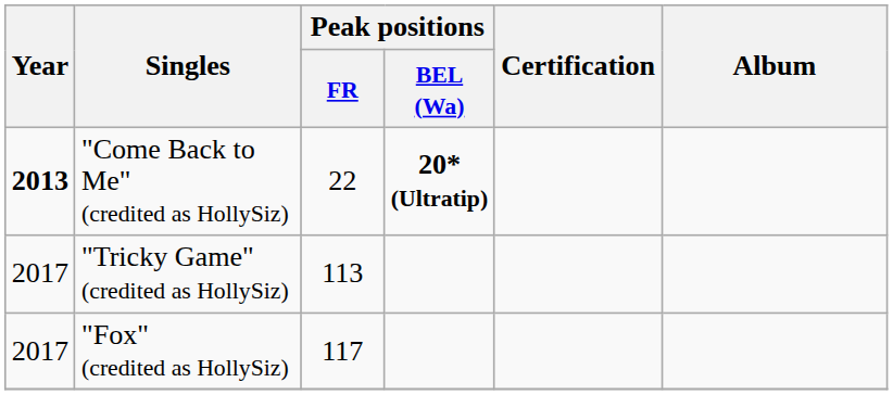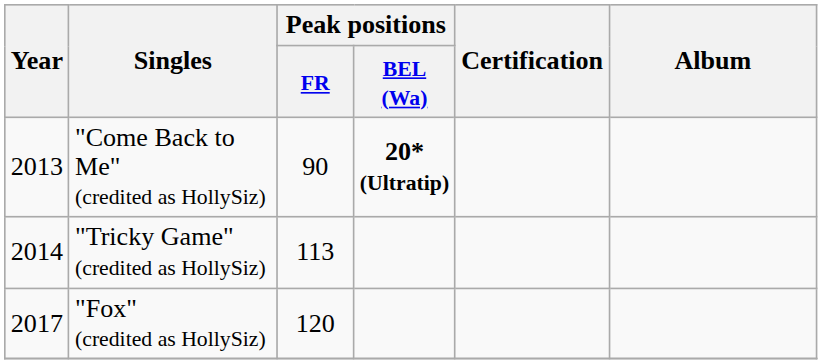"Come Back to Me" (credited as HollySiz) | Year: bold -> normal
"Come Back to Me" (credited as HollySiz) | Peak positions / FR: 22 -> 90
"Tricky Game" (credited as HollySiz) | Year: 2017 -> 2014
"Fox" (credited as HollySiz) | Peak positions / FR: 117 -> 120
